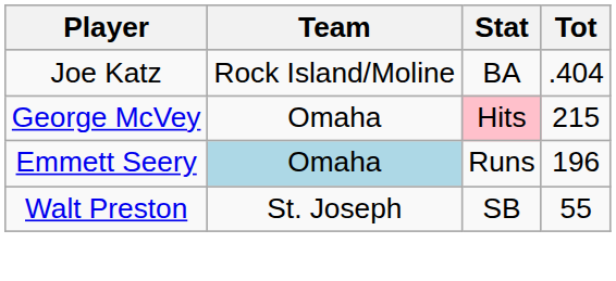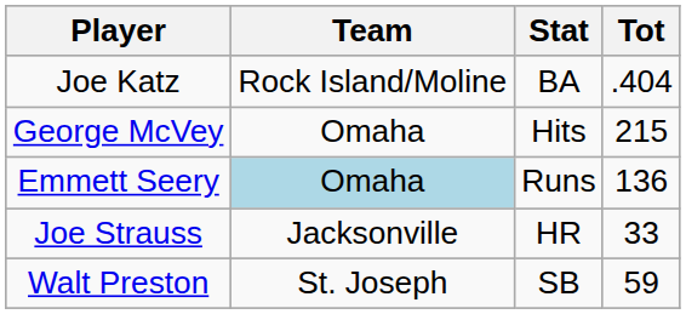George McVey | Stat: pink background -> no background
Emmett Seery | Tot: 196 -> 136
+ row: Joe Strauss | Jacksonville | HR | 33
Walt Preston | Tot: 55 -> 59
